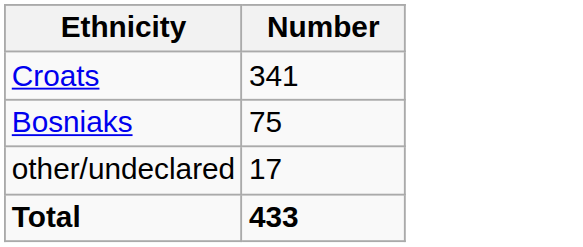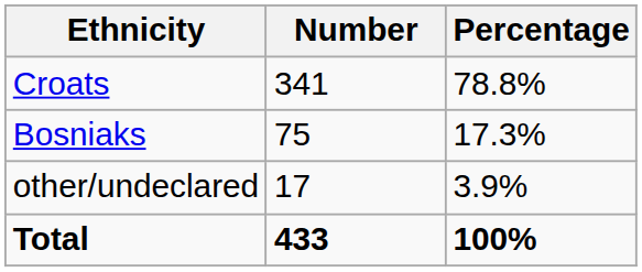+ column: Percentage | 78.8% | 17.3% | 3.9% | 100%
